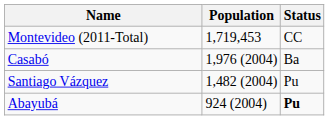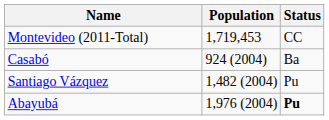Casabó | Population: 1,976 (2004) -> 924 (2004)
Abayubá | Population: 924 (2004) -> 1,976 (2004)
